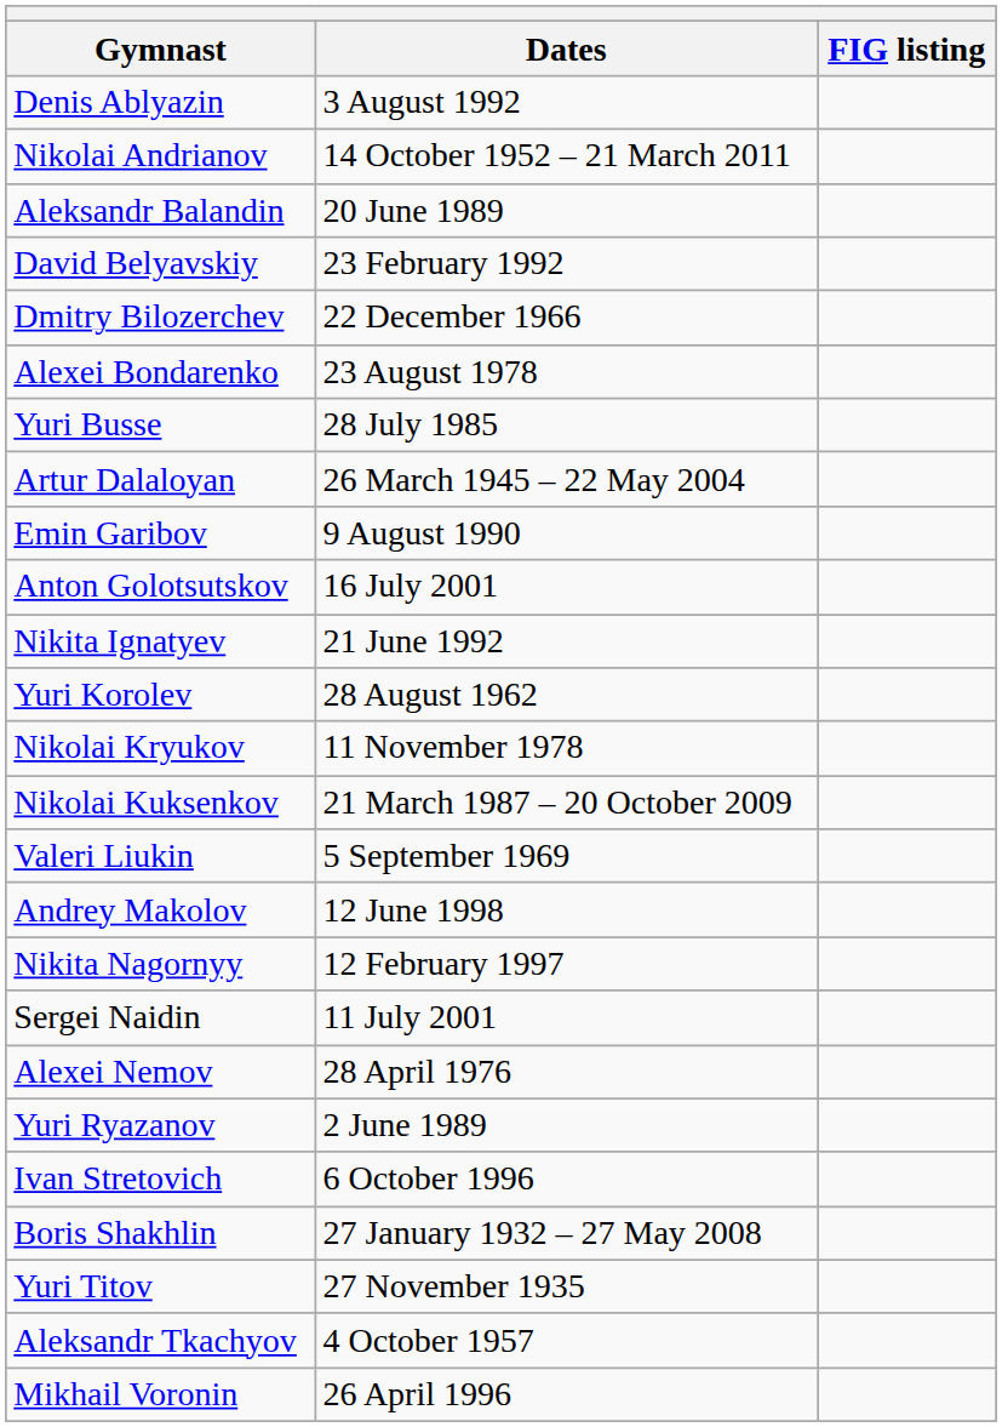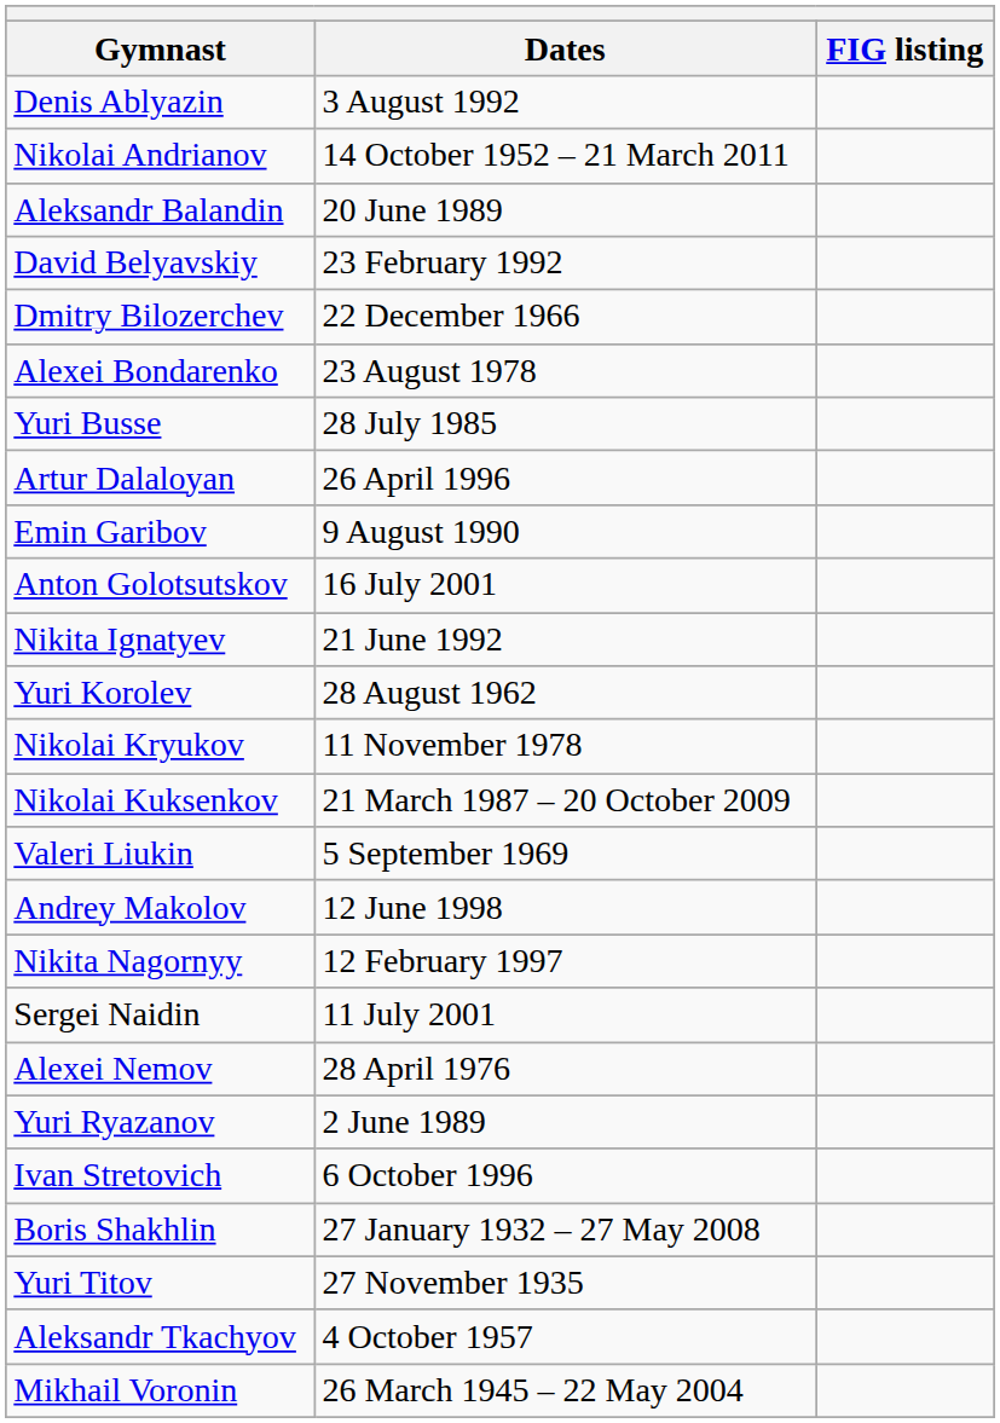Artur Dalaloyan | Dates: 26 March 1945 – 22 May 2004 -> 26 April 1996
Mikhail Voronin | Dates: 26 April 1996 -> 26 March 1945 – 22 May 2004
